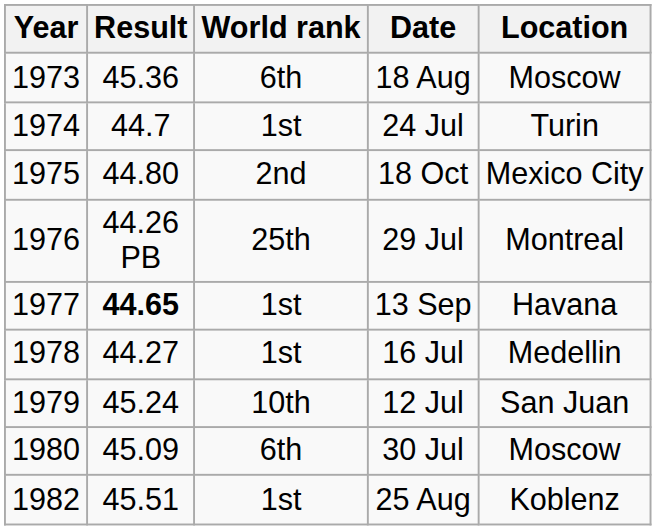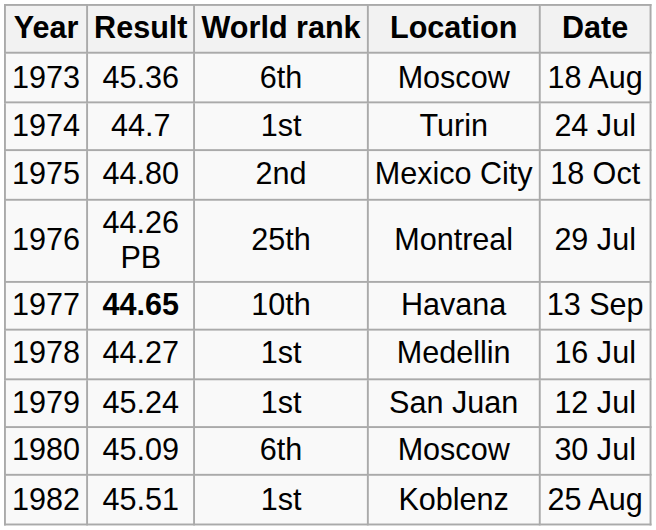columns swapped: Location <-> Date
1977 | World rank: 1st -> 10th
1979 | World rank: 10th -> 1st
